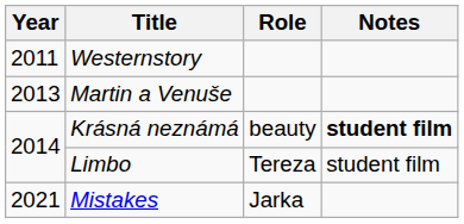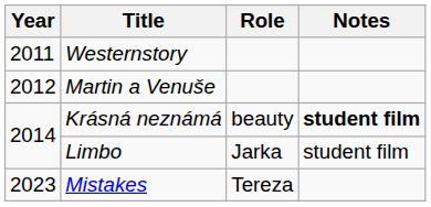Martin a Venuše | Year: 2013 -> 2012
Limbo | Role: Tereza -> Jarka
Mistakes | Year: 2021 -> 2023
Mistakes | Role: Jarka -> Tereza
